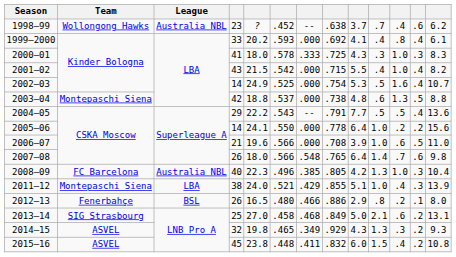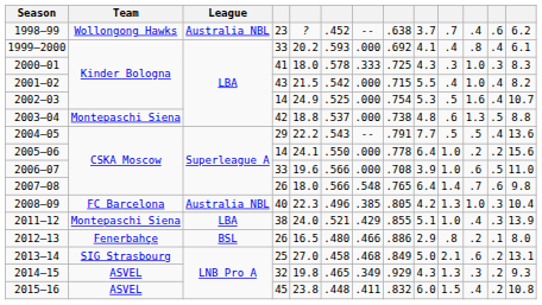2006–07 | column 4: 21 -> 33
